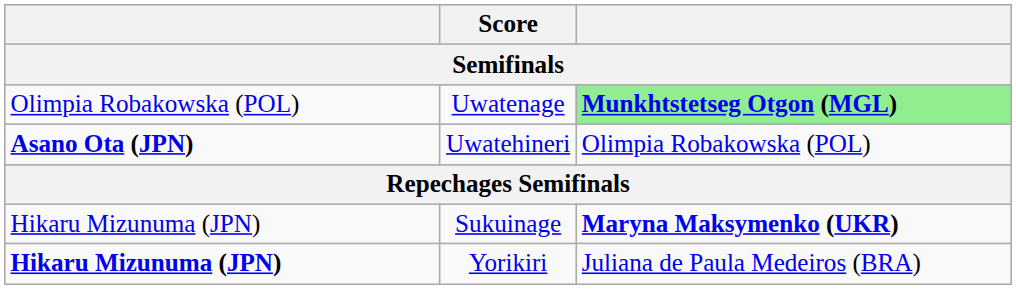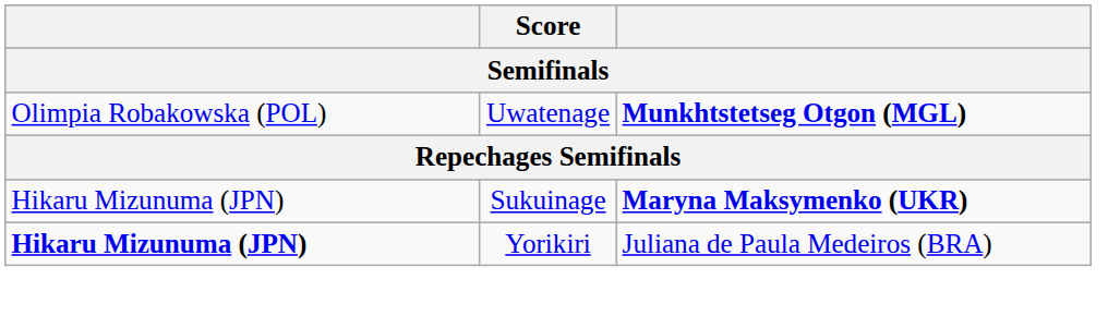Uwatenage | column 3: lightgreen background -> no background
- row: Asano Ota (JPN) | Uwatehineri | Olimpia Robakowska (POL)
